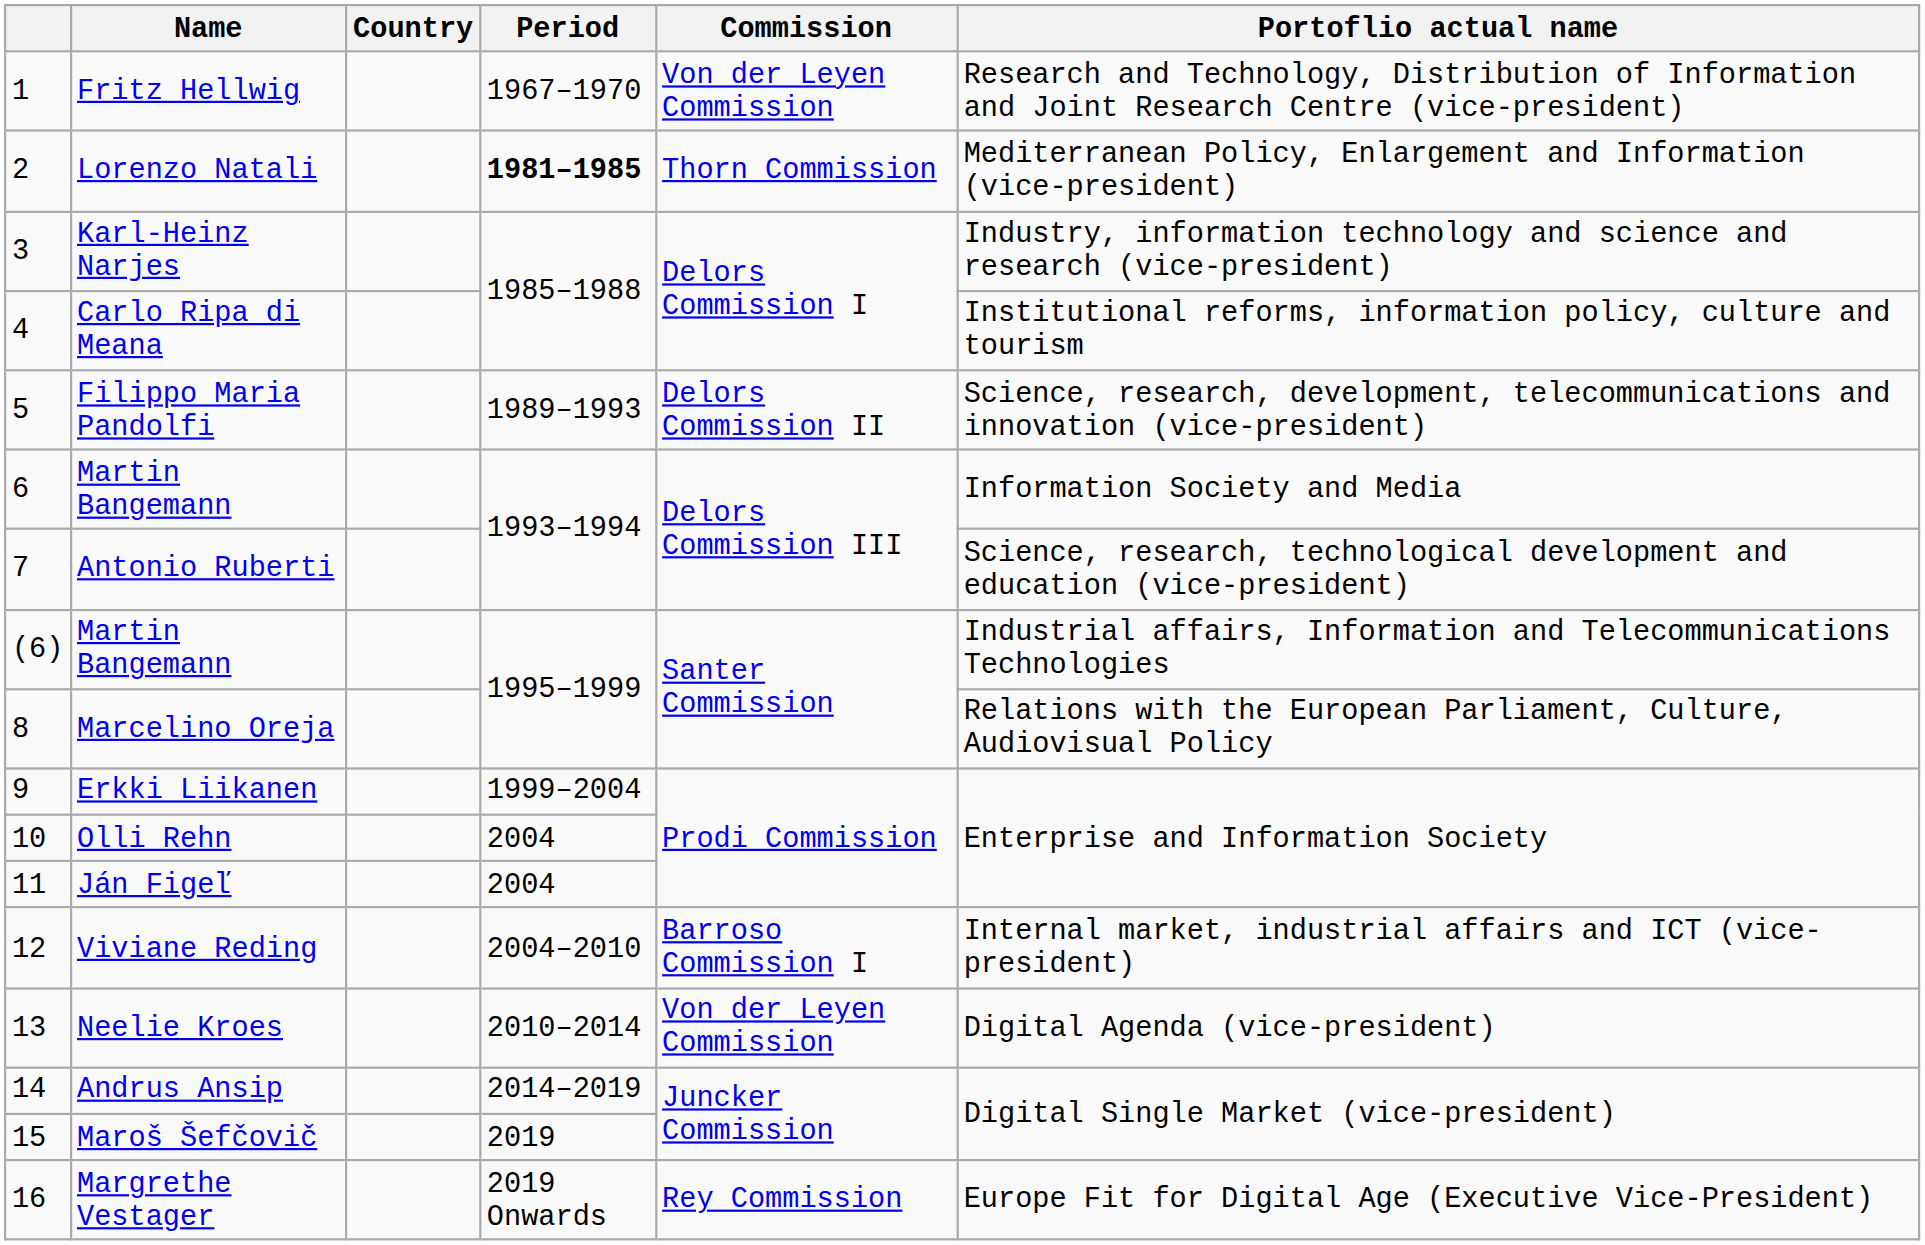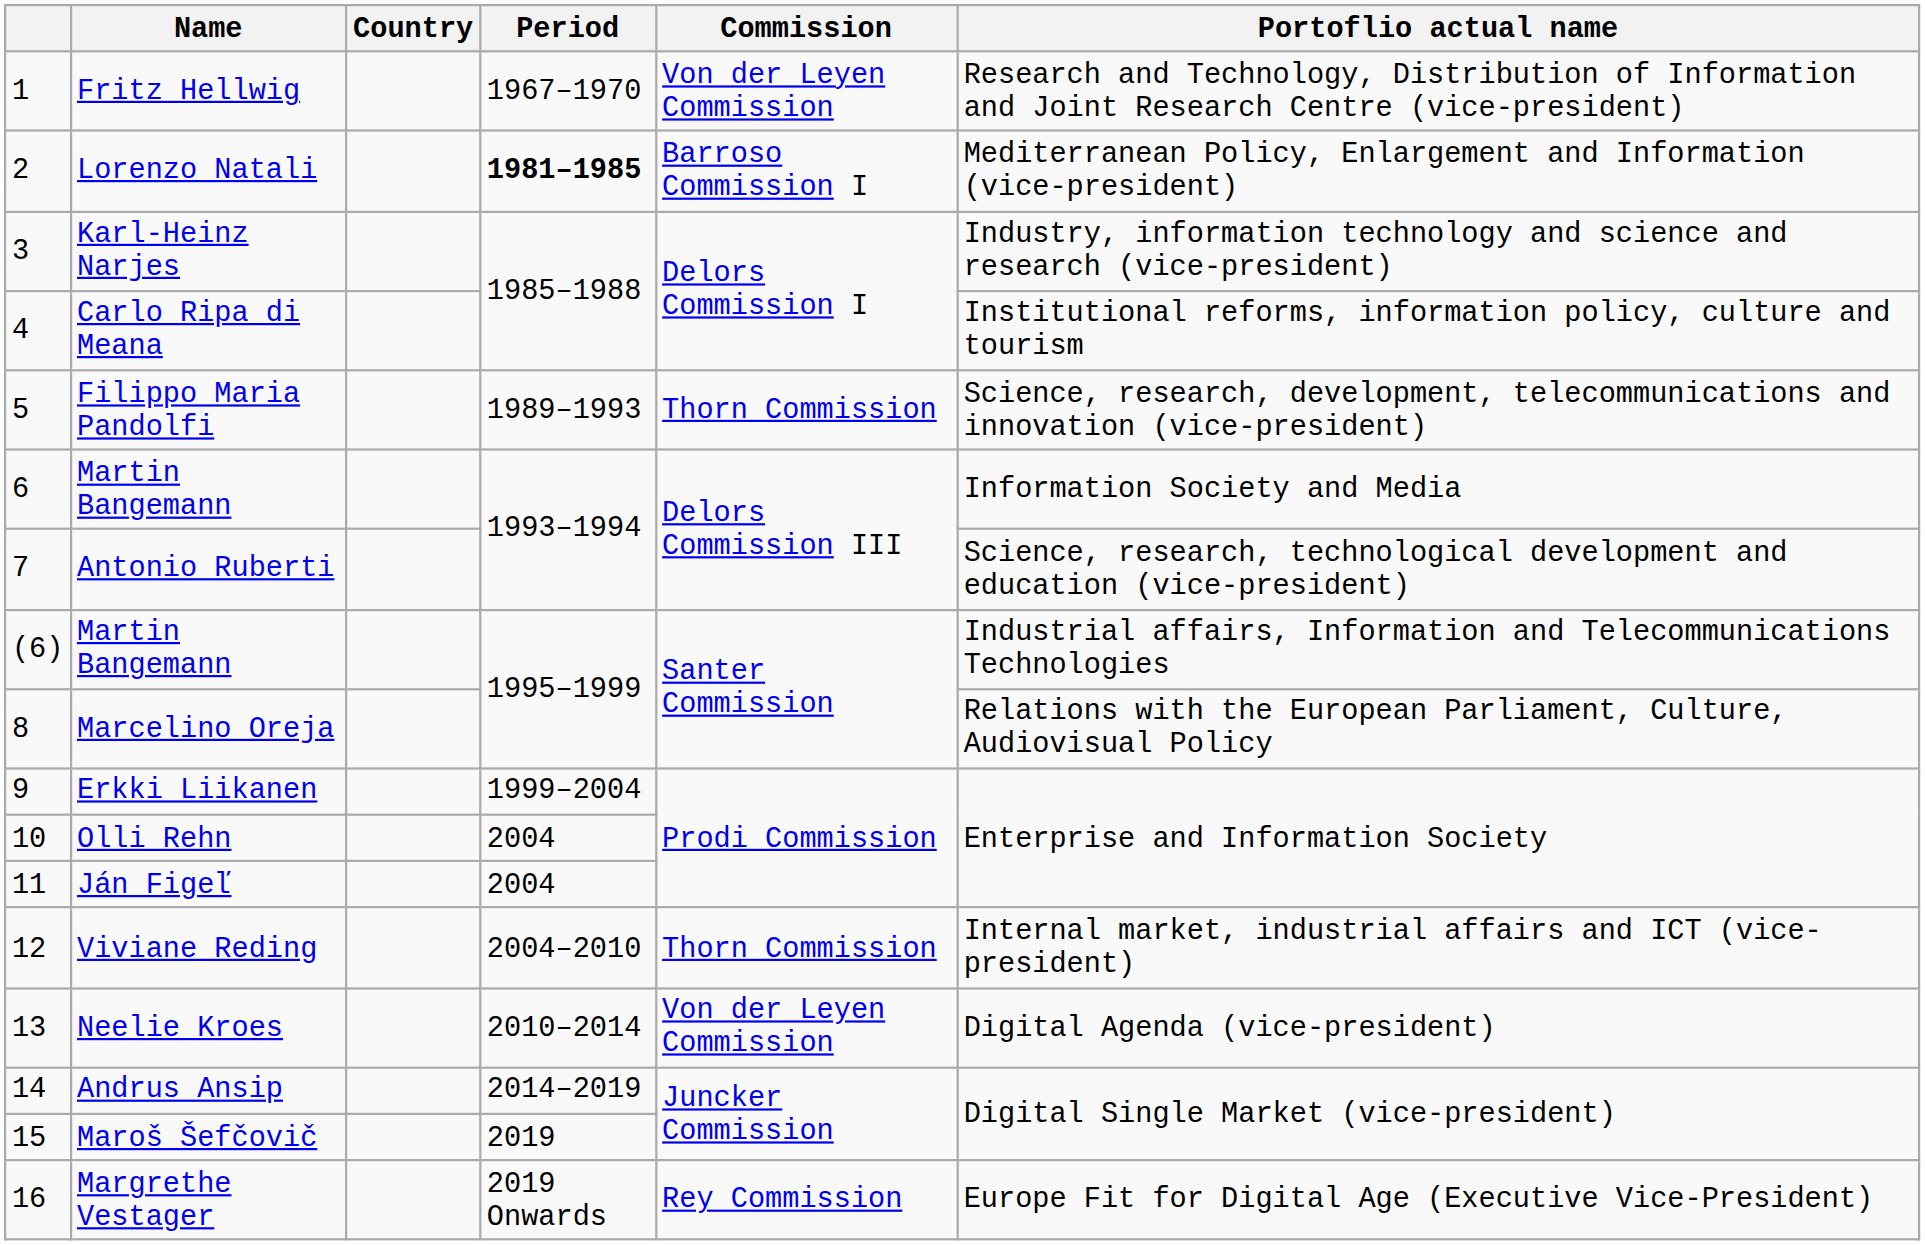Lorenzo Natali | Commission: Thorn Commission -> Barroso Commission I
Filippo Maria Pandolfi | Commission: Delors Commission II -> Thorn Commission
Viviane Reding | Commission: Barroso Commission I -> Thorn Commission
